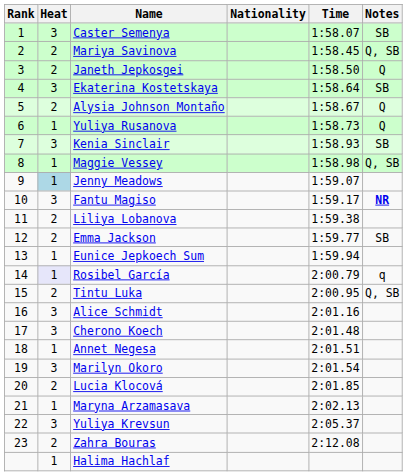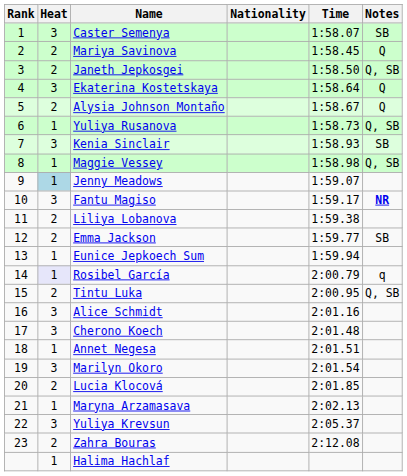Mariya Savinova | Notes: Q, SB -> Q
Janeth Jepkosgei | Notes: Q -> Q, SB
Ekaterina Kostetskaya | Notes: SB -> Q
Yuliya Rusanova | Notes: Q -> Q, SB
